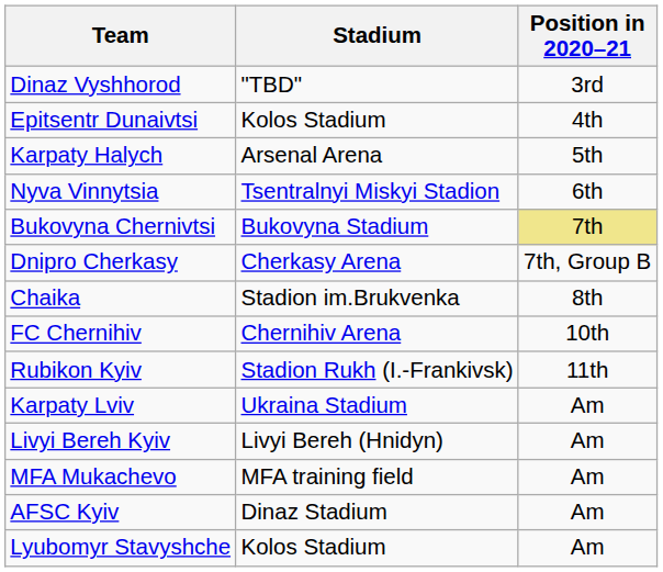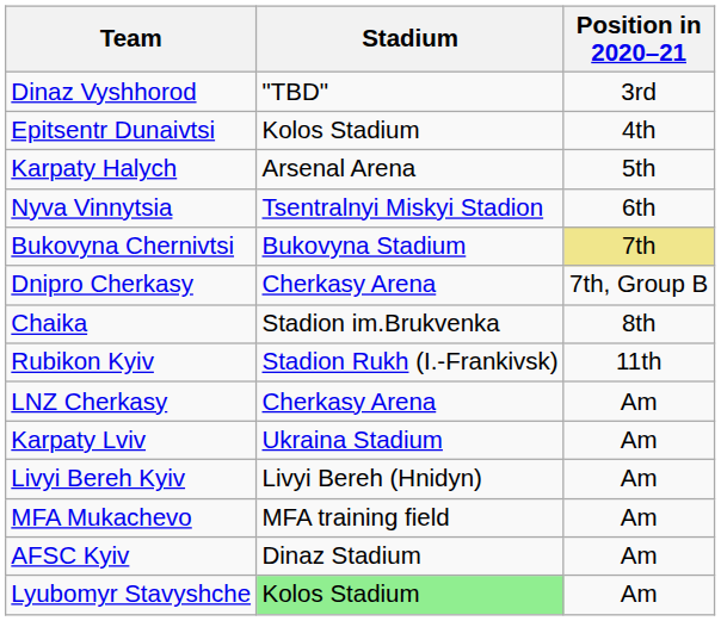- row: FC Chernihiv | Chernihiv Arena | 10th
+ row: LNZ Cherkasy | Cherkasy Arena | Am
Lyubomyr Stavyshche | Stadium: no background -> lightgreen background
